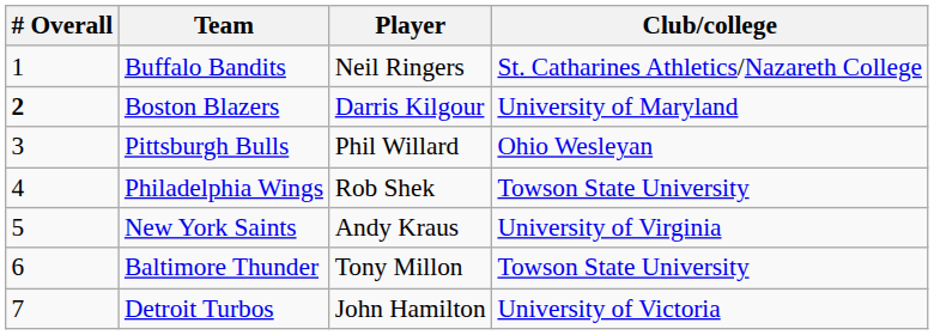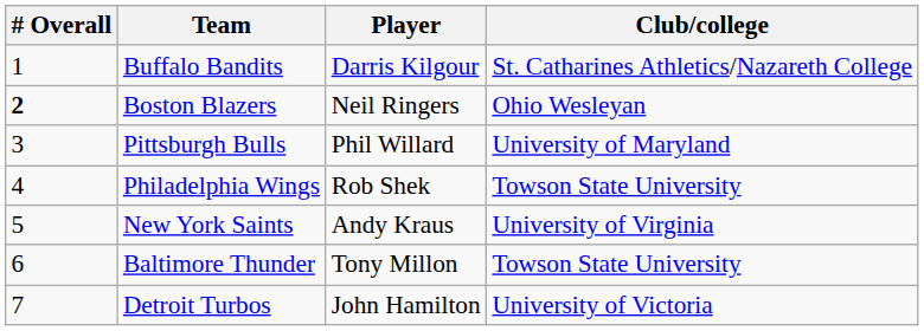Buffalo Bandits | Player: Neil Ringers -> Darris Kilgour
Boston Blazers | Player: Darris Kilgour -> Neil Ringers
Boston Blazers | Club/college: University of Maryland -> Ohio Wesleyan
Pittsburgh Bulls | Club/college: Ohio Wesleyan -> University of Maryland
